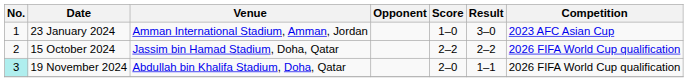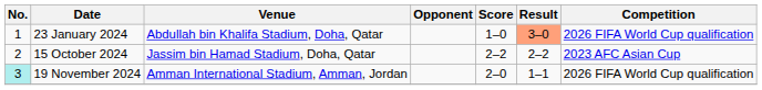23 January 2024 | Venue: Amman International Stadium, Amman, Jordan -> Abdullah bin Khalifa Stadium, Doha, Qatar
23 January 2024 | Result: no background -> lightsalmon background
23 January 2024 | Competition: 2023 AFC Asian Cup -> 2026 FIFA World Cup qualification
15 October 2024 | Competition: 2026 FIFA World Cup qualification -> 2023 AFC Asian Cup
19 November 2024 | Venue: Abdullah bin Khalifa Stadium, Doha, Qatar -> Amman International Stadium, Amman, Jordan
